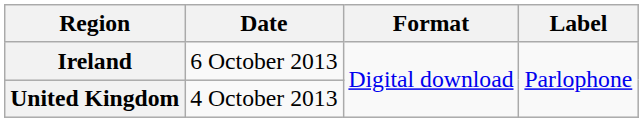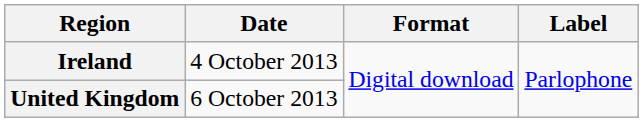Ireland | Date: 6 October 2013 -> 4 October 2013
United Kingdom | Date: 4 October 2013 -> 6 October 2013
